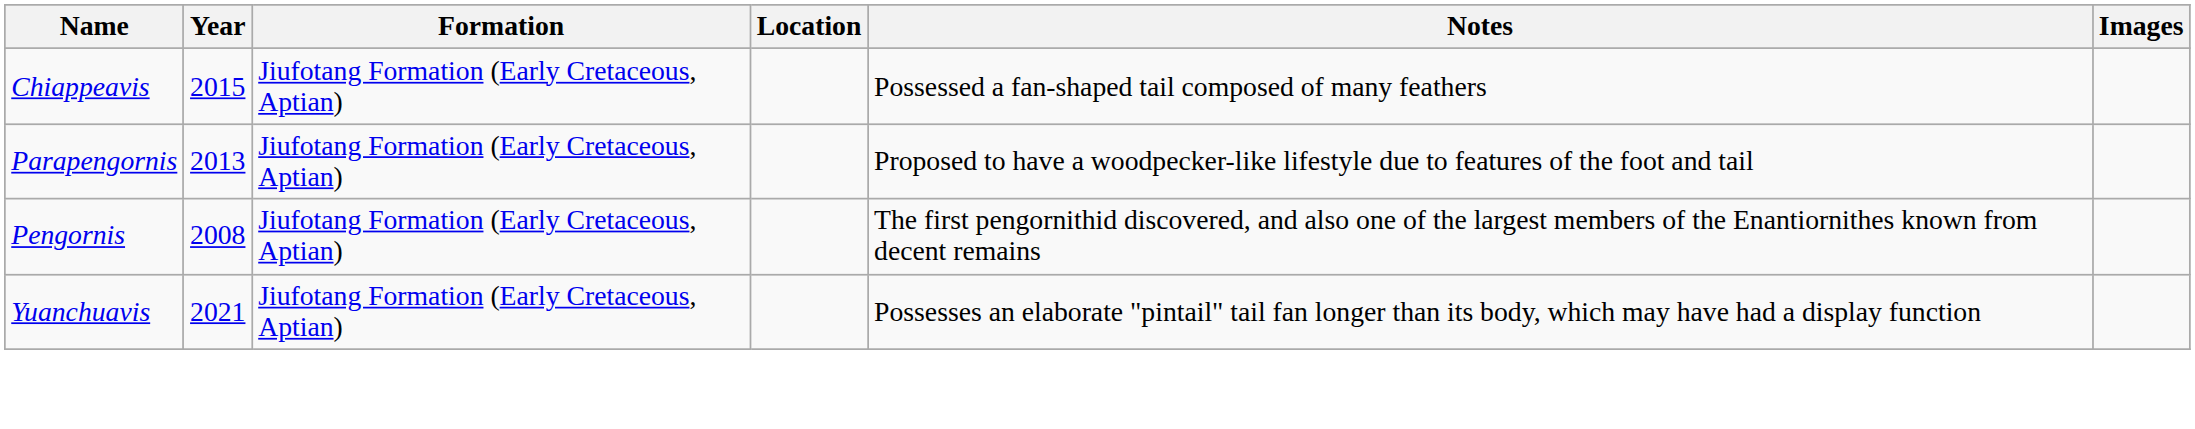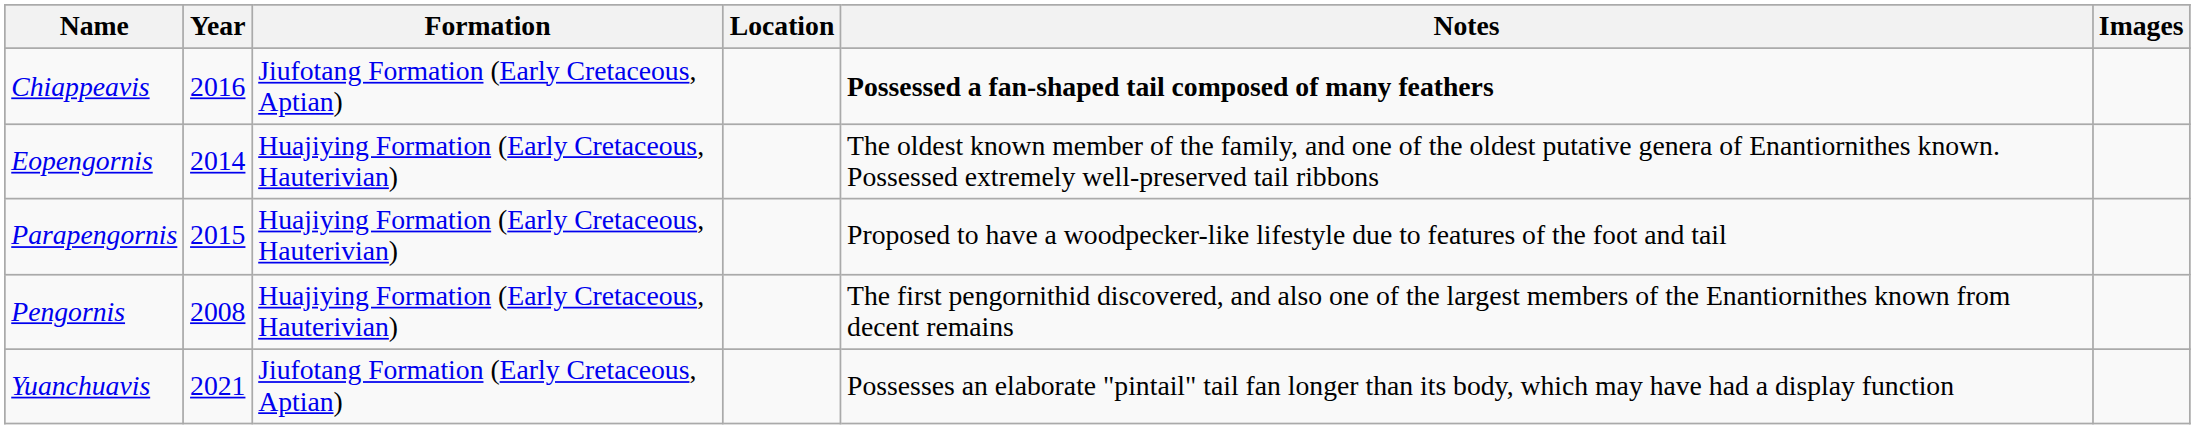Chiappeavis | Year: 2015 -> 2016
Chiappeavis | Notes: normal -> bold
+ row: Eopengornis | 2014 | Huajiying Formation (Early Cretaceous, Hauterivian) | The oldest known member of the family, and one of the oldest putative genera of Enantiornithes known. Possessed extremely well-preserved tail ribbons
Parapengornis | Year: 2013 -> 2015
Parapengornis | Formation: Jiufotang Formation (Early Cretaceous, Aptian) -> Huajiying Formation (Early Cretaceous, Hauterivian)
Pengornis | Formation: Jiufotang Formation (Early Cretaceous, Aptian) -> Huajiying Formation (Early Cretaceous, Hauterivian)
